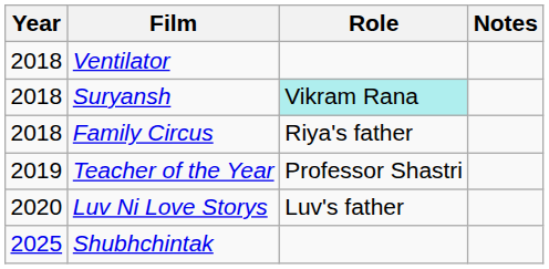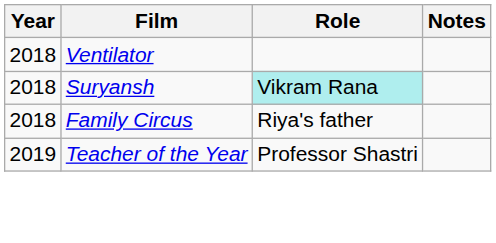- row: 2020 | Luv Ni Love Storys | Luv's father
- row: 2025 | Shubhchintak
